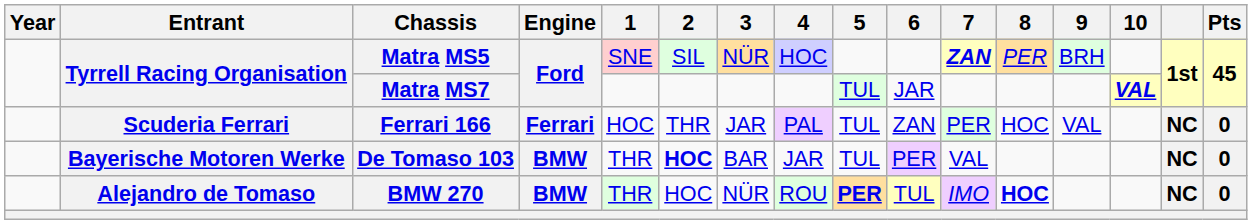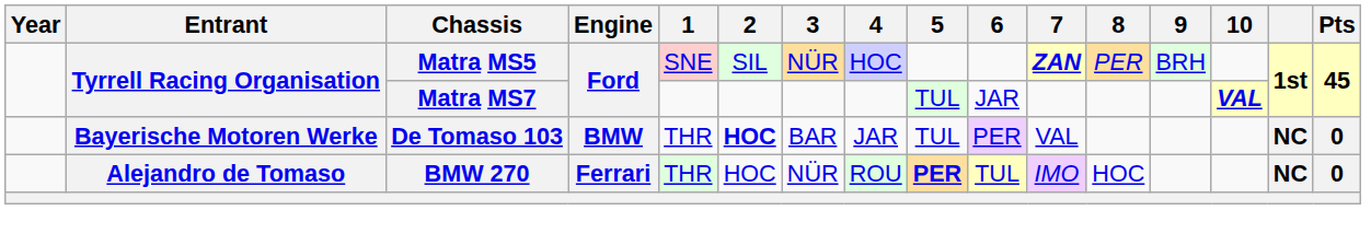- row: Scuderia Ferrari | Ferrari 166 | Ferrari | HOC | THR | JAR | PAL | TUL | ZAN | PER | HOC | VAL | NC | 0
BMW 270 | Engine: BMW -> Ferrari
BMW 270 | 8: bold -> normal
